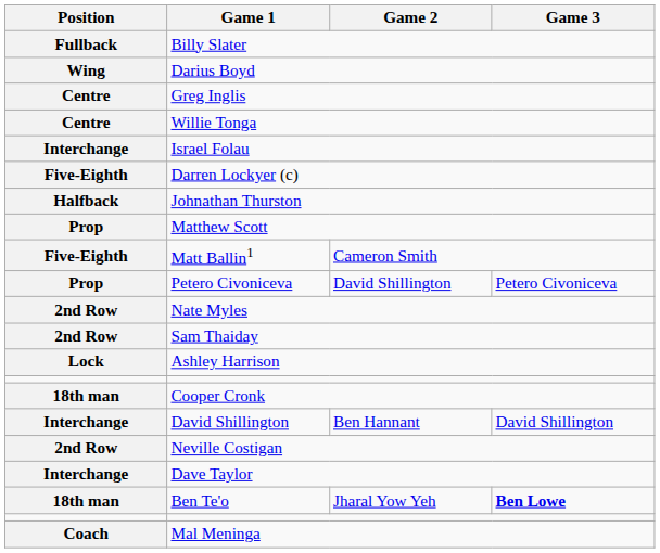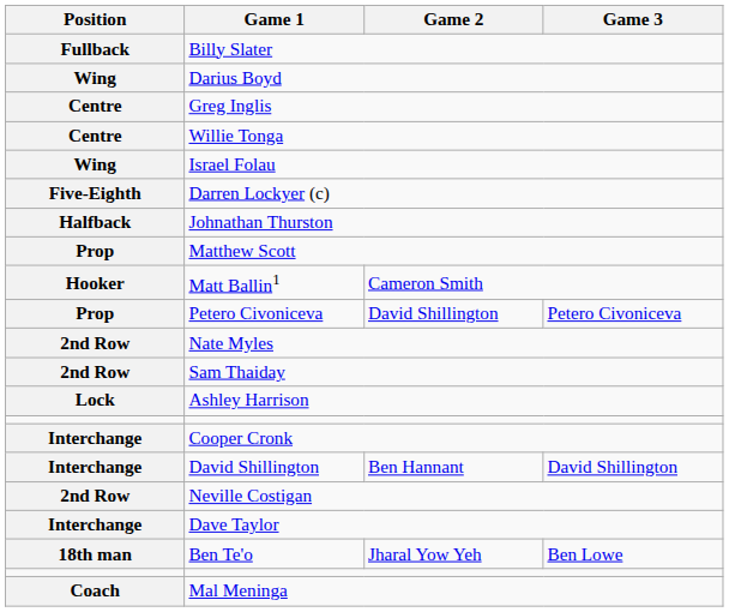Israel Folau | Position: Interchange -> Wing
Matt Ballin1 | Position: Five-Eighth -> Hooker
Cooper Cronk | Position: 18th man -> Interchange
Ben Te'o | Game 3: bold -> normal
